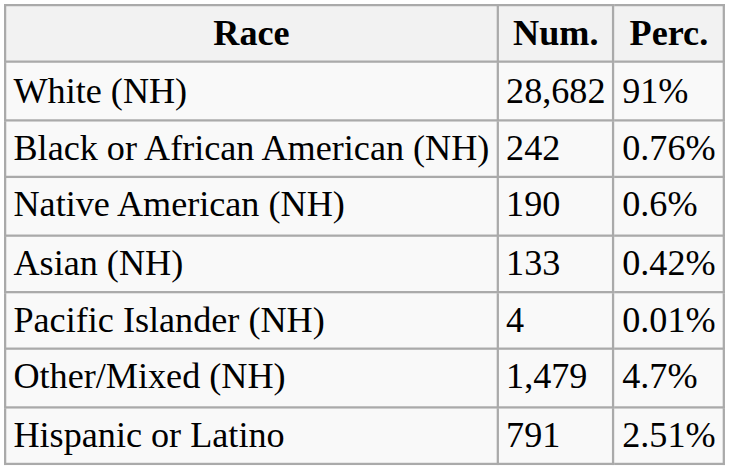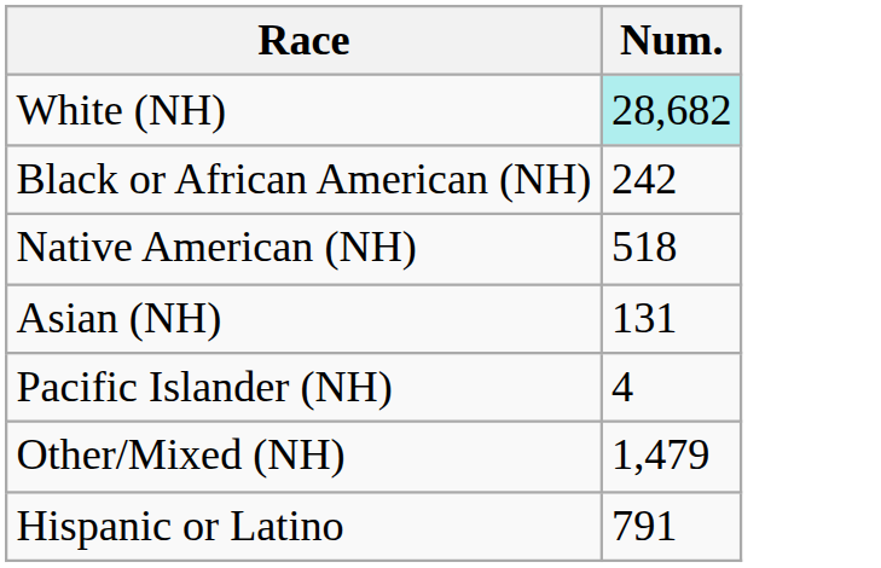- column: Perc. | 91% | 0.76% | 0.6% | 0.42% | 0.01% | 4.7% | 2.51%
White (NH) | Num.: no background -> paleturquoise background
Native American (NH) | Num.: 190 -> 518
Asian (NH) | Num.: 133 -> 131
